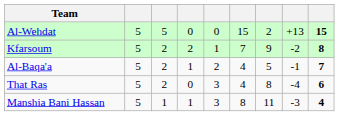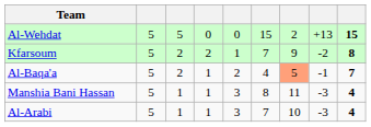Al-Baqa'a | column 7: no background -> lightsalmon background
- row: That Ras | 5 | 2 | 0 | 3 | 4 | 8 | -4 | 6
+ row: Al-Arabi | 5 | 1 | 1 | 3 | 7 | 10 | -3 | 4
